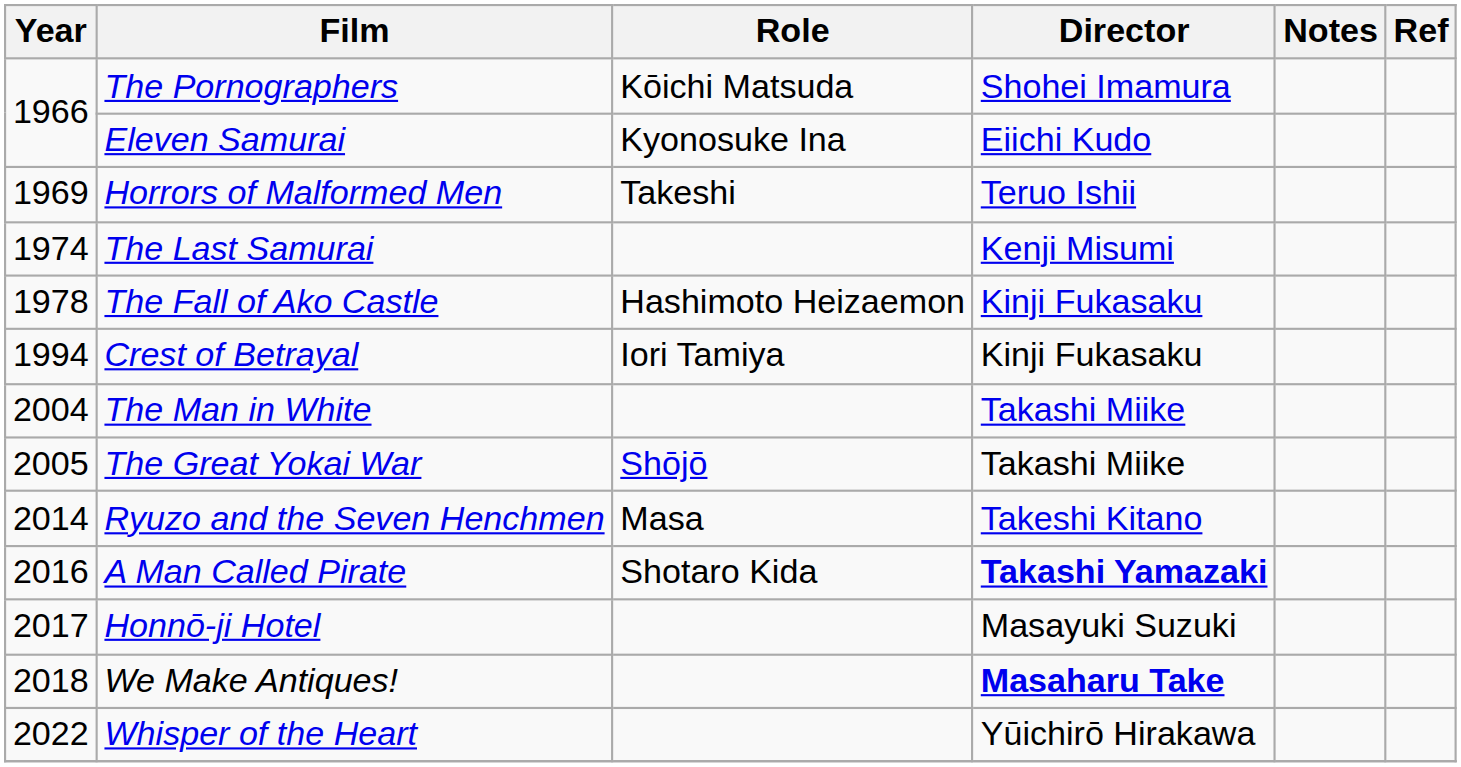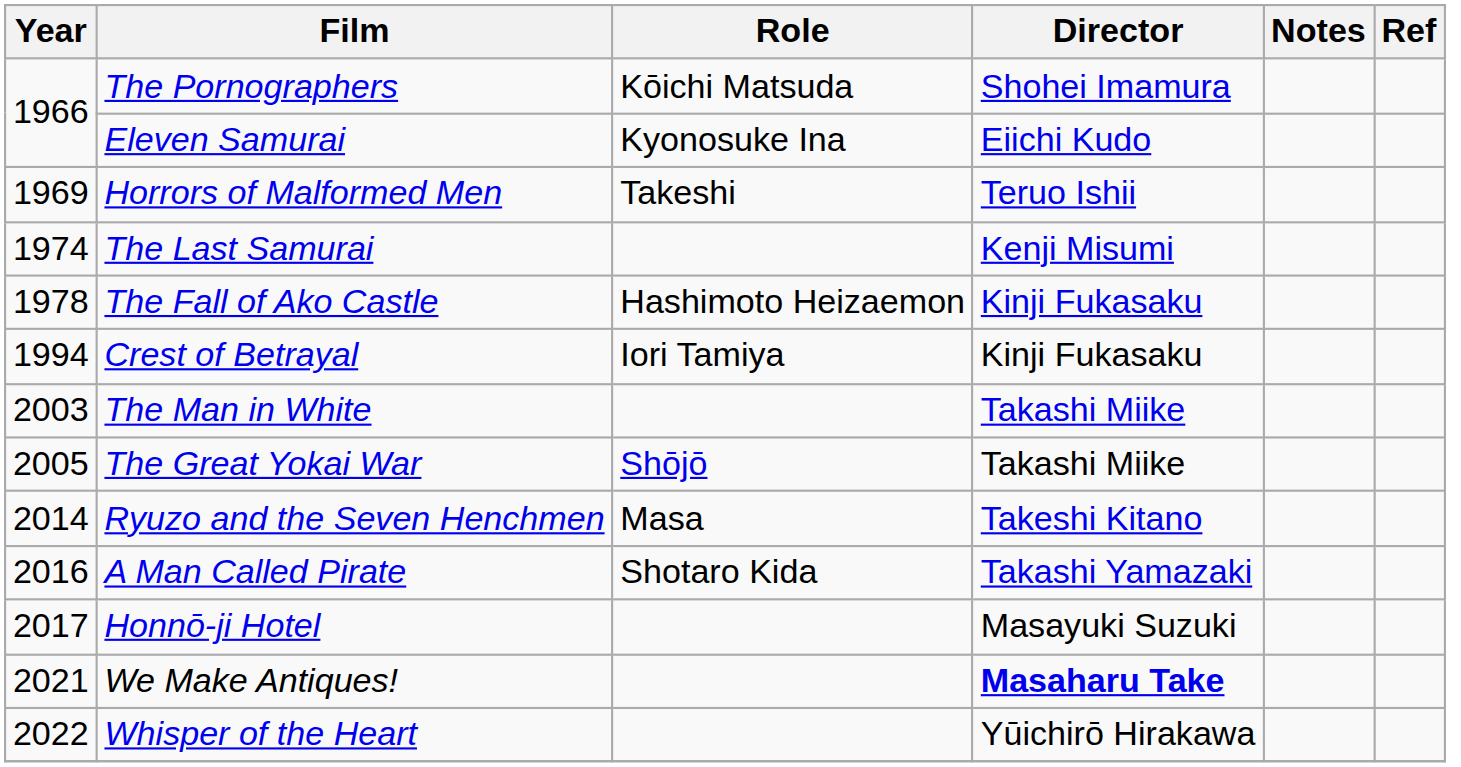The Man in White | Year: 2004 -> 2003
A Man Called Pirate | Director: bold -> normal
We Make Antiques! | Year: 2018 -> 2021
